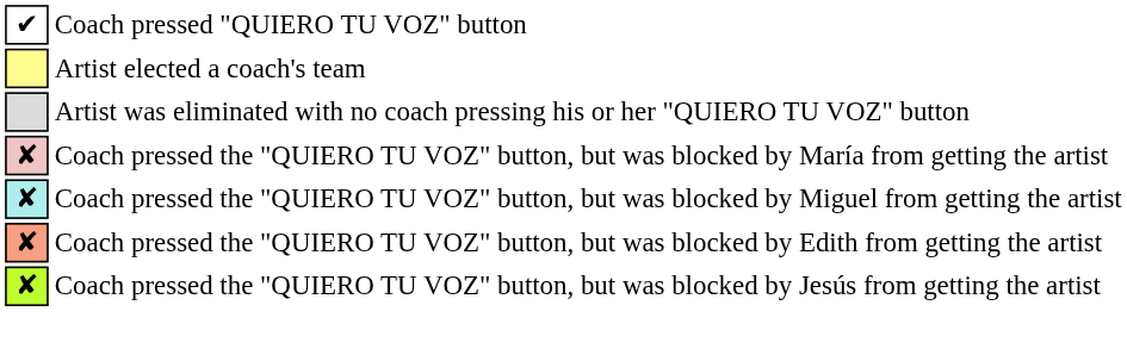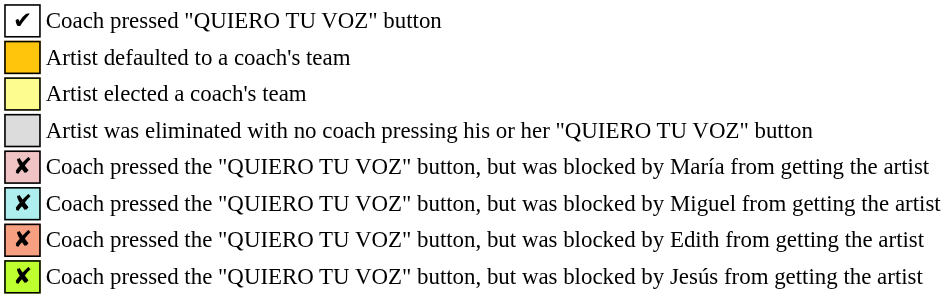+ row: Artist defaulted to a coach's team
